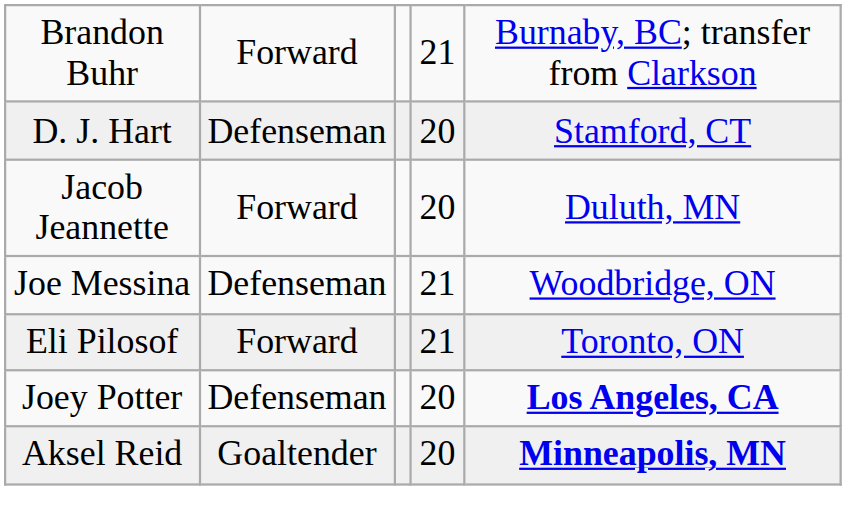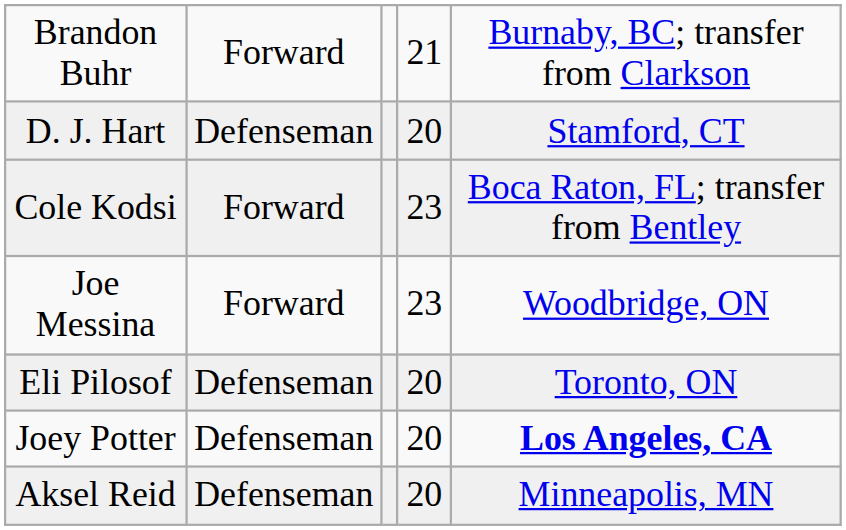- row: Jacob Jeannette | Forward | 20 | Duluth, MN
+ row: Cole Kodsi | Forward | 23 | Boca Raton, FL; transfer from Bentley
Joe Messina | column 2: Defenseman -> Forward
Joe Messina | column 4: 21 -> 23
Eli Pilosof | column 2: Forward -> Defenseman
Eli Pilosof | column 4: 21 -> 20
Aksel Reid | column 2: Goaltender -> Defenseman
Aksel Reid | column 5: bold -> normal
